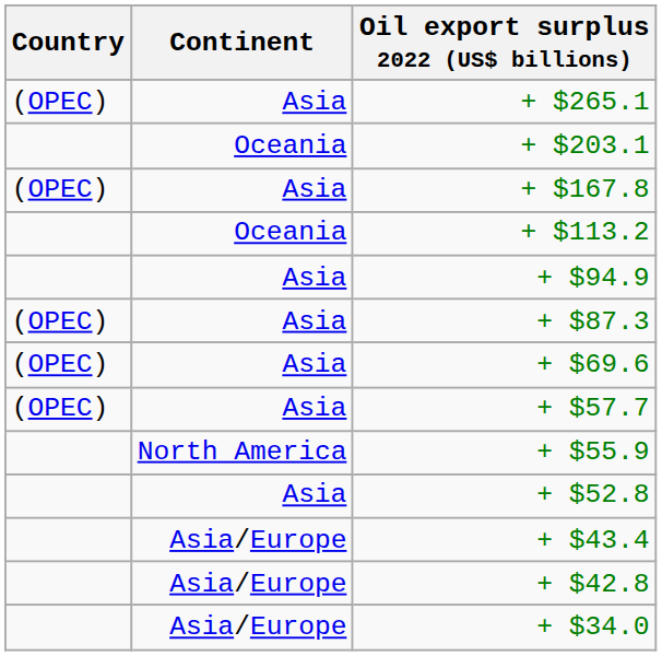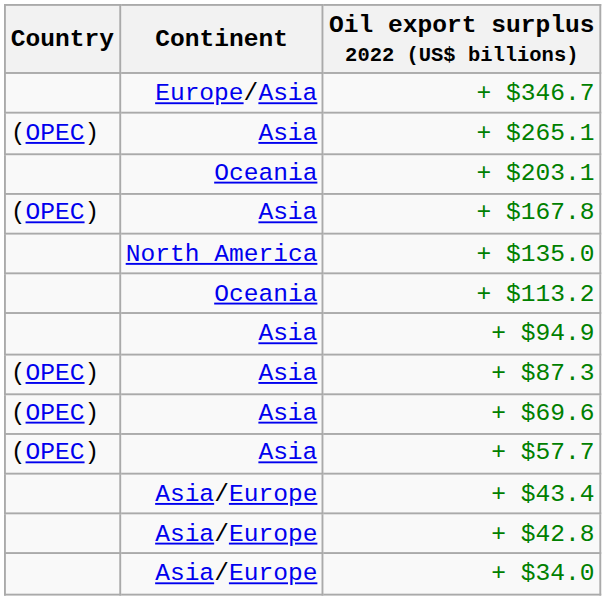+ row: Europe/Asia | + $346.7
+ row: North America | + $135.0
- row: North America | + $55.9
- row: Asia | + $52.8
